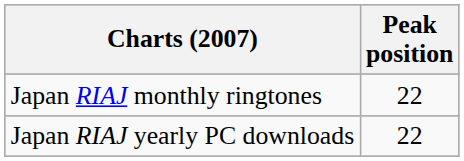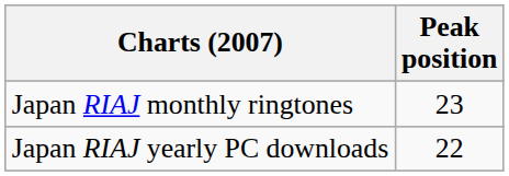Japan RIAJ monthly ringtones | Peak position: 22 -> 23
